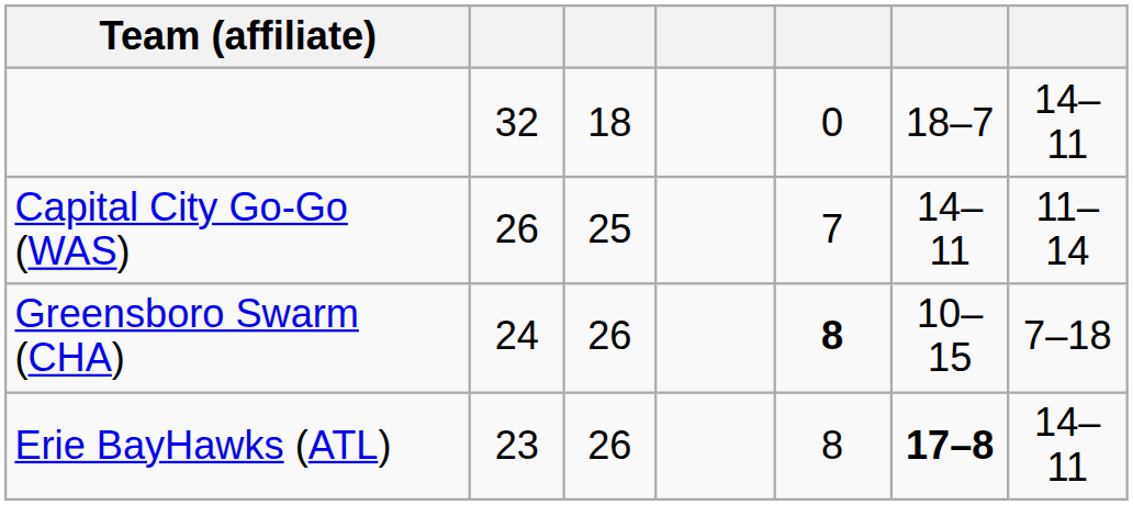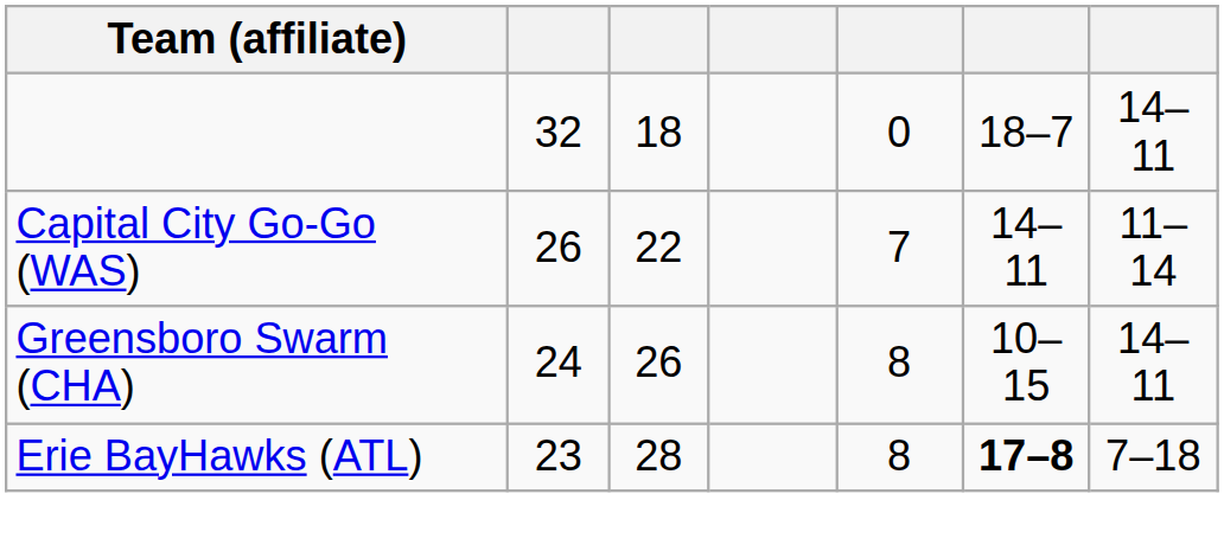Capital City Go-Go (WAS) | column 3: 25 -> 22
Greensboro Swarm (CHA) | column 5: bold -> normal
Greensboro Swarm (CHA) | column 7: 7–18 -> 14–11
Erie BayHawks (ATL) | column 3: 26 -> 28
Erie BayHawks (ATL) | column 7: 14–11 -> 7–18
